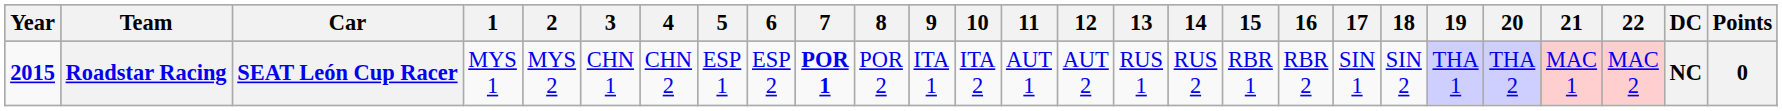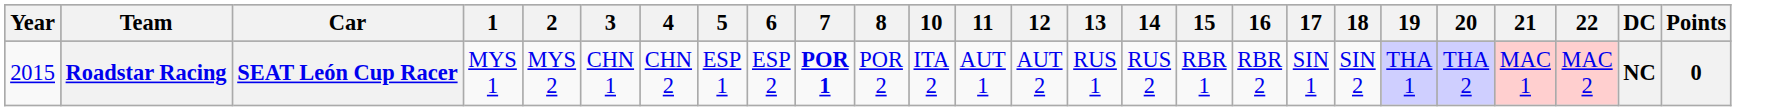- column: 9 | ITA 1
Roadstar Racing | Year: bold -> normal
